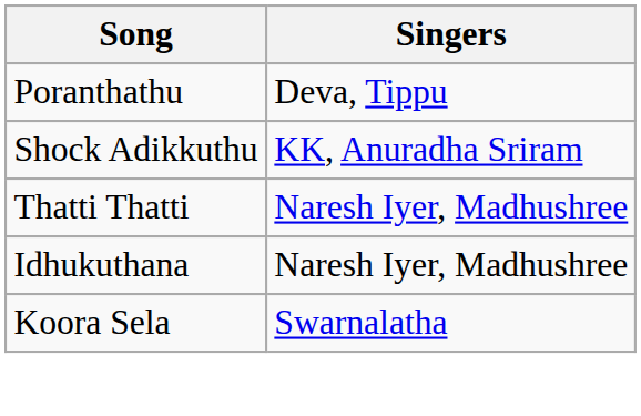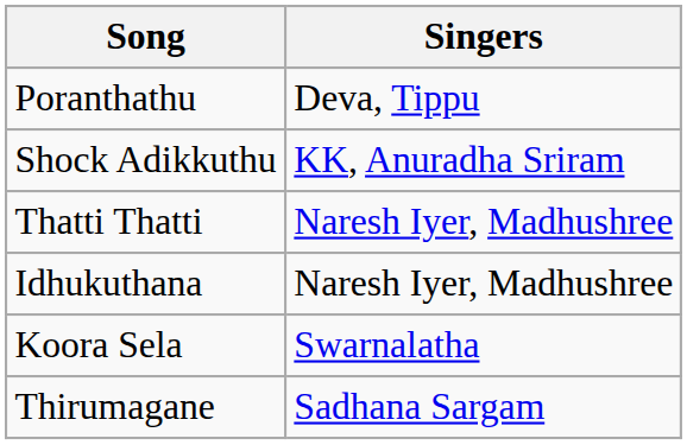+ row: Thirumagane | Sadhana Sargam
